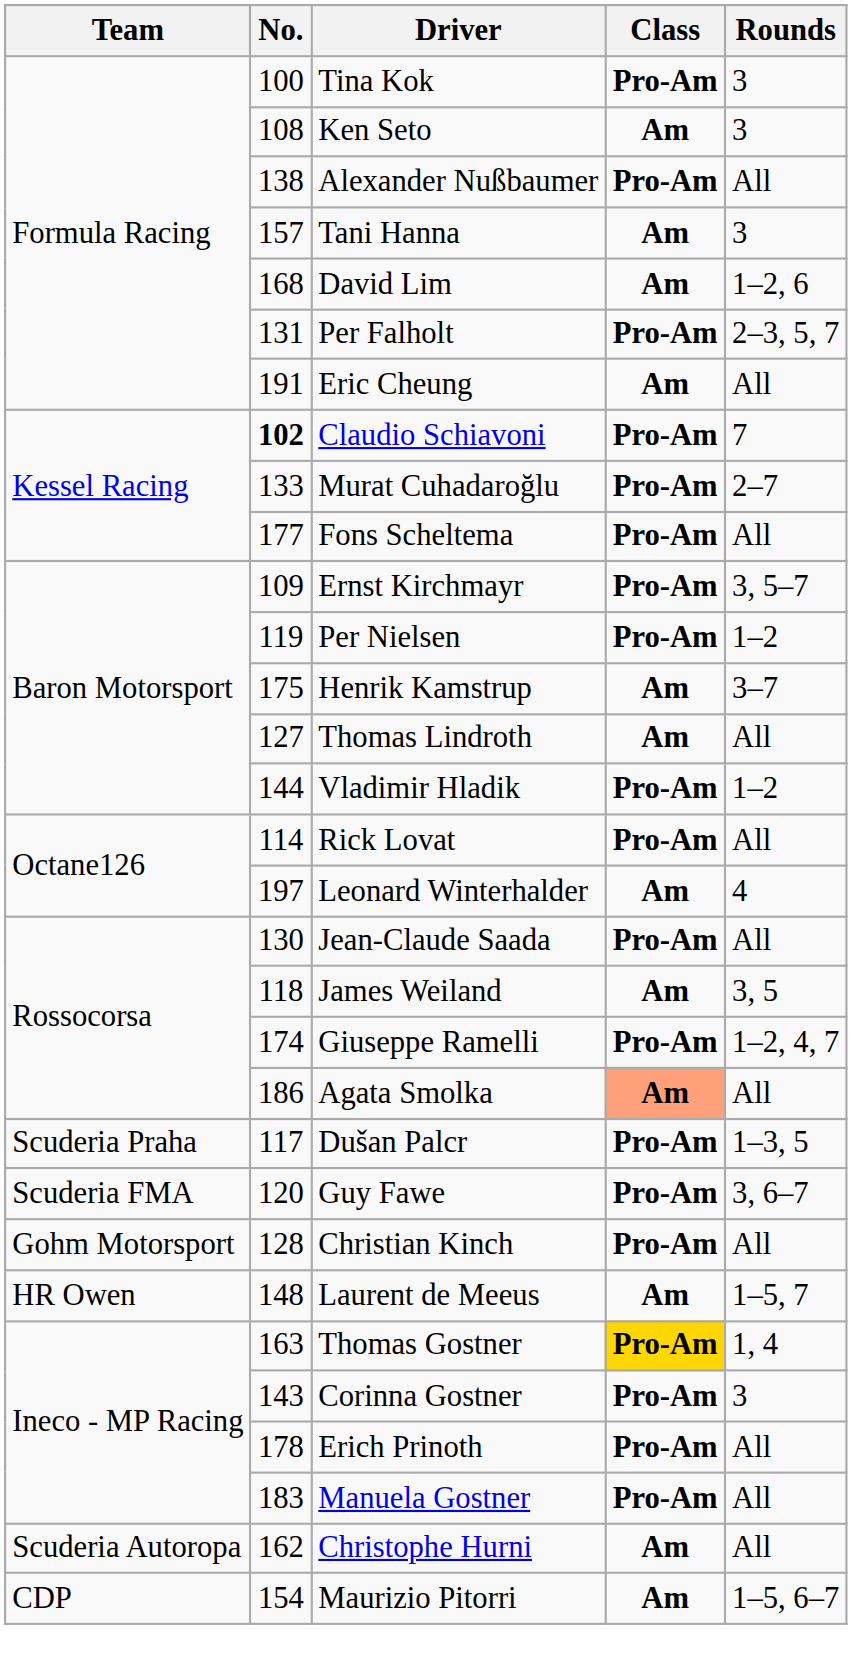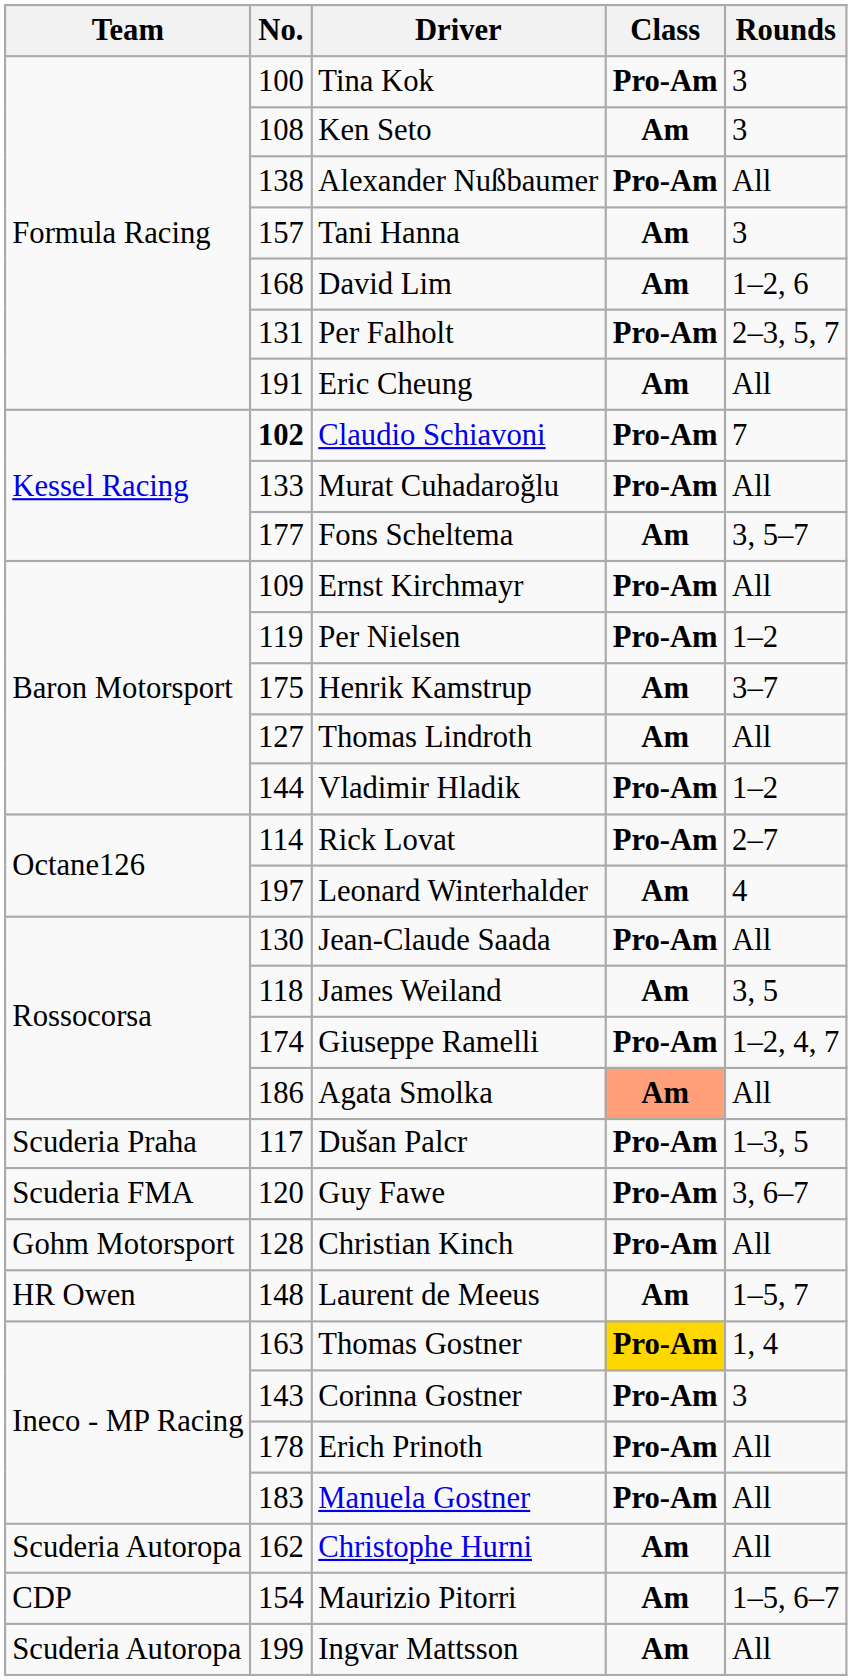Murat Cuhadaroğlu | Rounds: 2–7 -> All
Fons Scheltema | Class: Pro-Am -> Am
Fons Scheltema | Rounds: All -> 3, 5–7
Ernst Kirchmayr | Rounds: 3, 5–7 -> All
Rick Lovat | Rounds: All -> 2–7
+ row: Scuderia Autoropa | 199 | Ingvar Mattsson | Am | All
